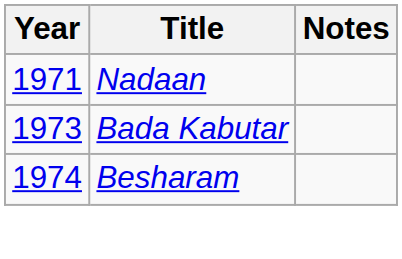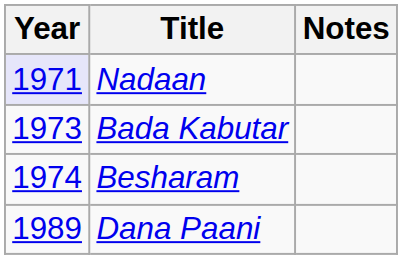Nadaan | Year: no background -> lavender background
+ row: 1989 | Dana Paani
